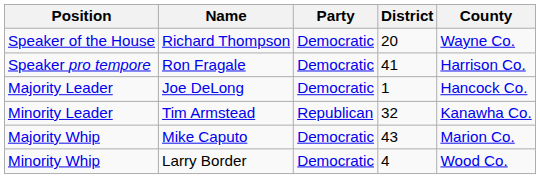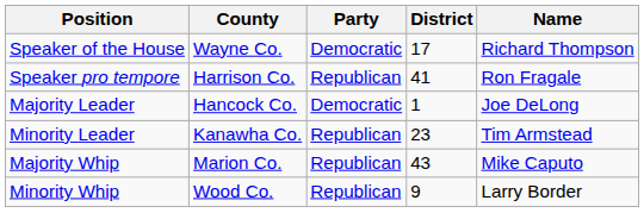columns swapped: Name <-> County
Speaker of the House | District: 20 -> 17
Speaker pro tempore | Party: Democratic -> Republican
Minority Leader | District: 32 -> 23
Majority Whip | Party: Democratic -> Republican
Minority Whip | Party: Democratic -> Republican
Minority Whip | District: 4 -> 9
